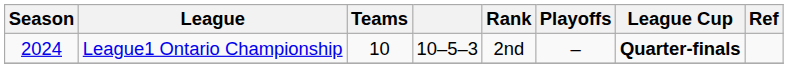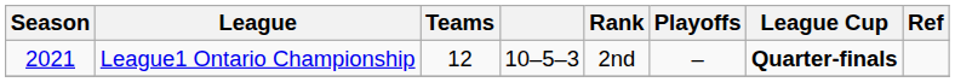League1 Ontario Championship | Season: 2024 -> 2021
League1 Ontario Championship | Teams: 10 -> 12
